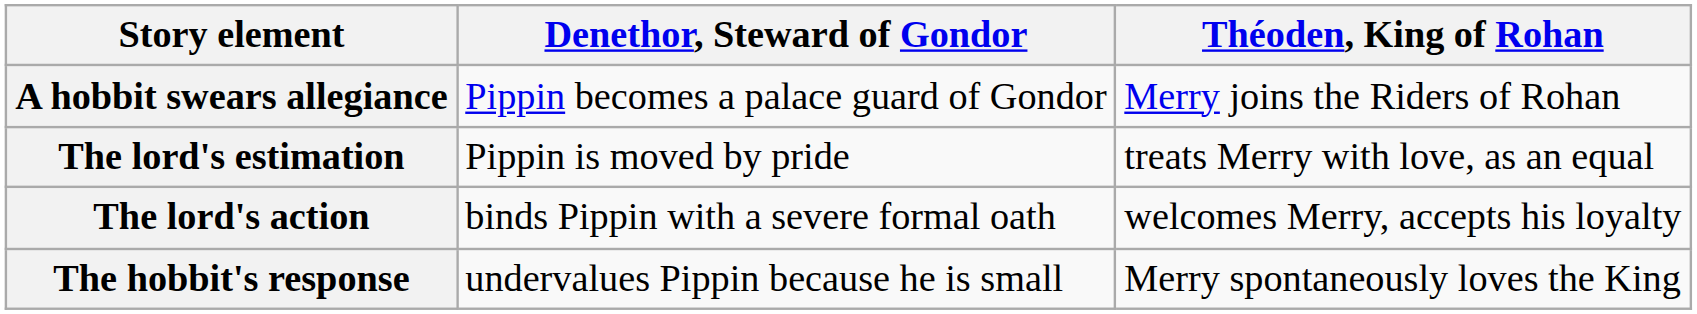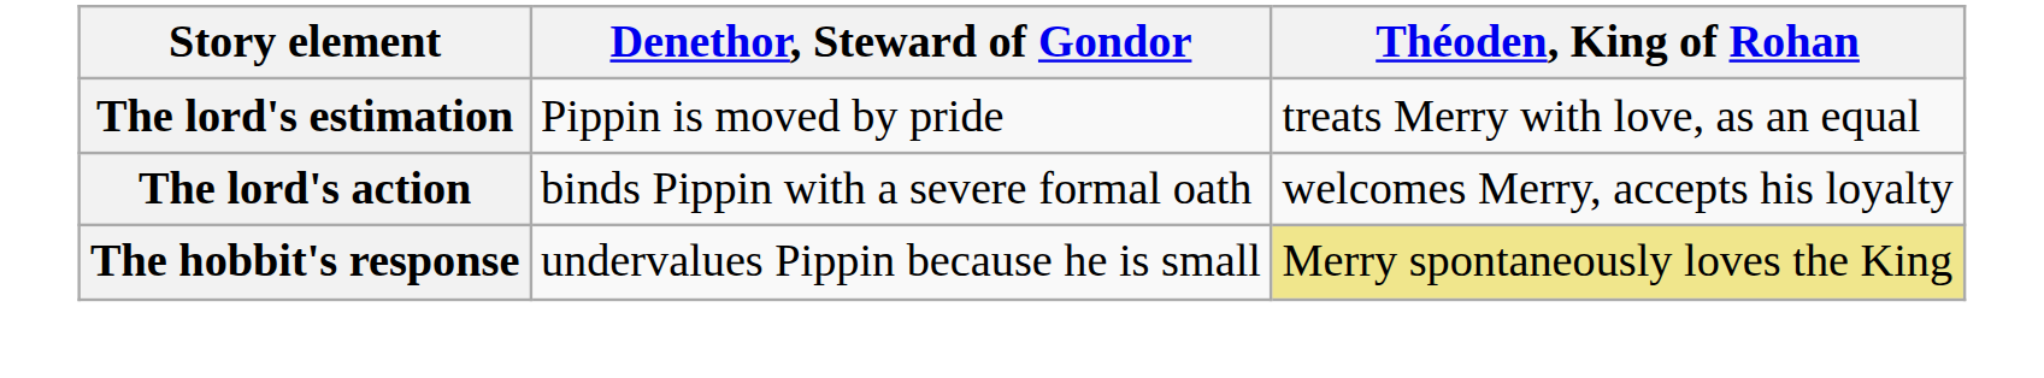- row: A hobbit swears allegiance | Pippin becomes a palace guard of Gondor | Merry joins the Riders of Rohan
The hobbit's response | Théoden, King of Rohan: no background -> khaki background
